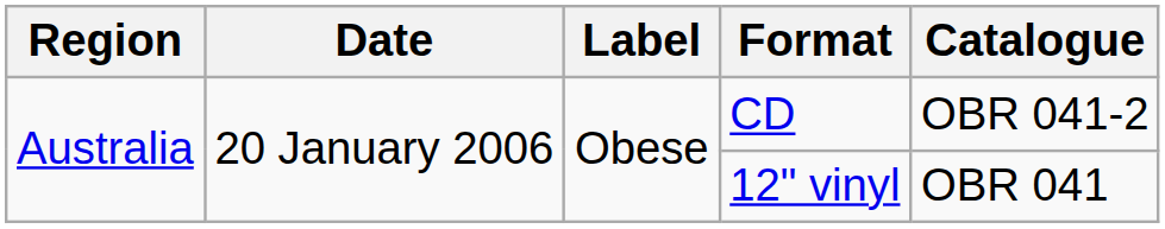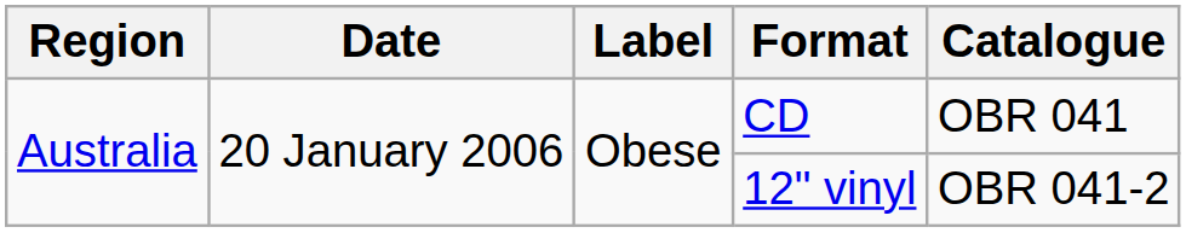CD | Catalogue: OBR 041-2 -> OBR 041
12" vinyl | Catalogue: OBR 041 -> OBR 041-2
